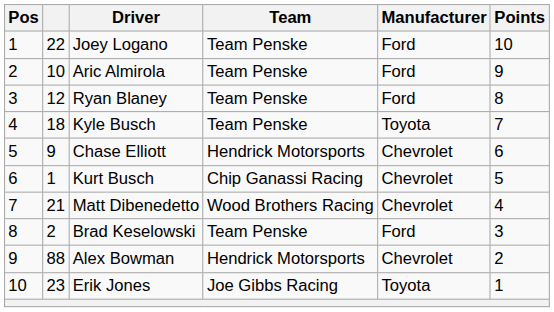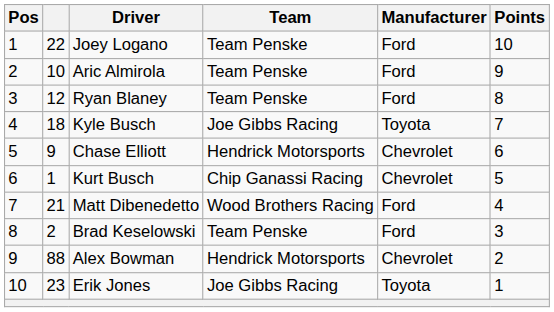Kyle Busch | Team: Team Penske -> Joe Gibbs Racing
Matt Dibenedetto | Manufacturer: Chevrolet -> Ford
